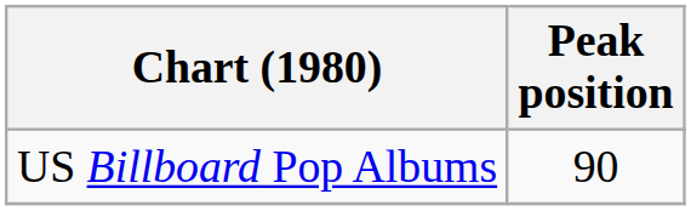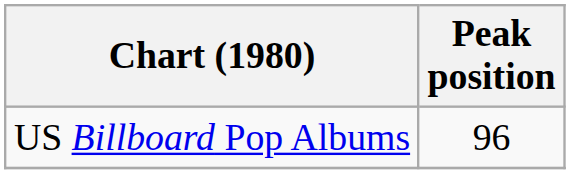US Billboard Pop Albums | Peak position: 90 -> 96
